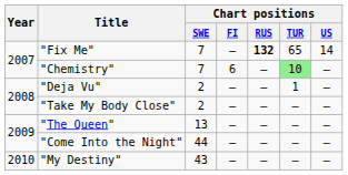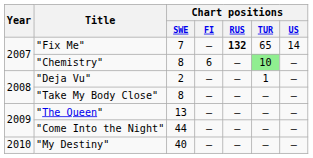"Chemistry" | Chart positions / SWE: 7 -> 8
"Take My Body Close" | Chart positions / SWE: 2 -> 8
"My Destiny" | Chart positions / SWE: 43 -> 40
